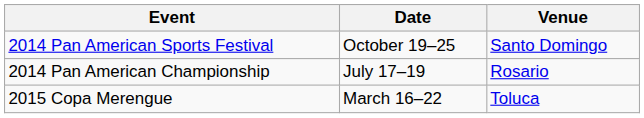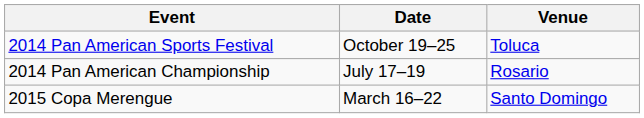2014 Pan American Sports Festival | Venue: Santo Domingo -> Toluca
2015 Copa Merengue | Venue: Toluca -> Santo Domingo
